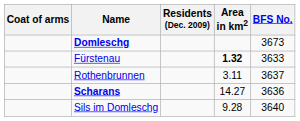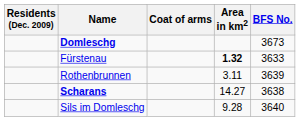columns swapped: Coat of arms <-> Residents (Dec. 2009)
Rothenbrunnen | BFS No.: 3637 -> 3639
Scharans | BFS No.: 3636 -> 3638
